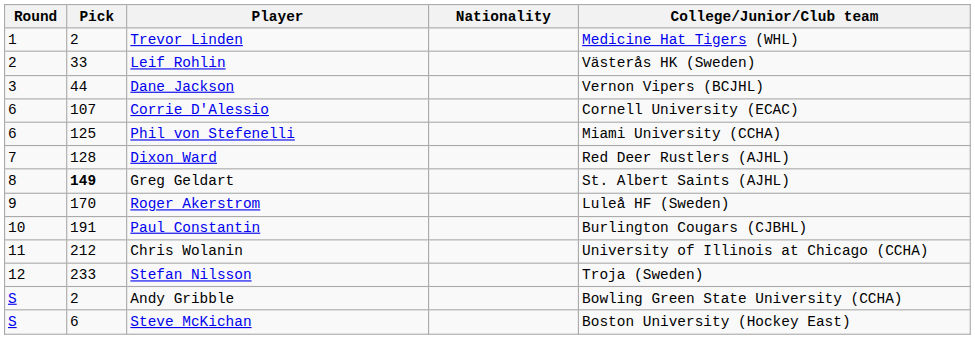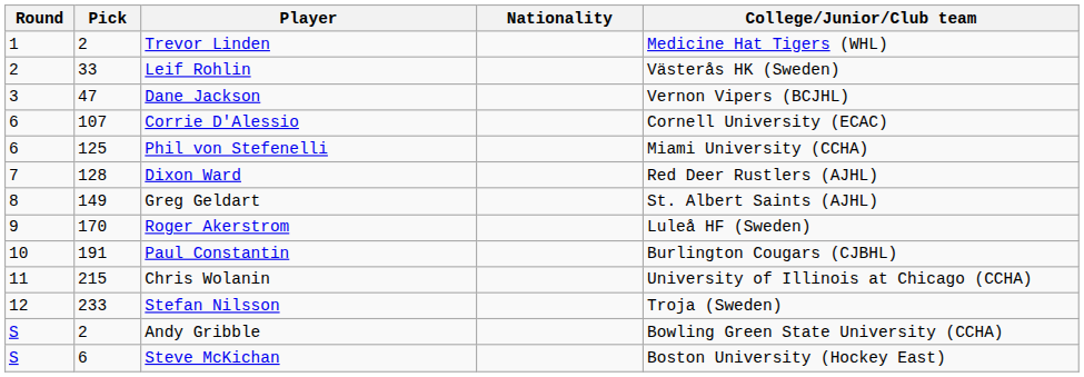Dane Jackson | Pick: 44 -> 47
Greg Geldart | Pick: bold -> normal
Chris Wolanin | Pick: 212 -> 215
